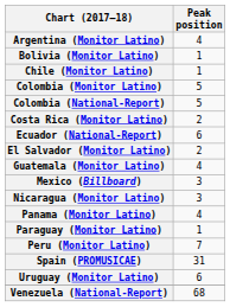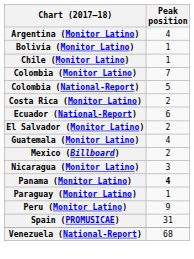Colombia (Monitor Latino) | Peak position: 5 -> 7
Mexico (Billboard) | Peak position: 3 -> 2
Panama (Monitor Latino) | Peak position: normal -> bold
Peru (Monitor Latino) | Peak position: 7 -> 9
- row: Uruguay (Monitor Latino) | 6
